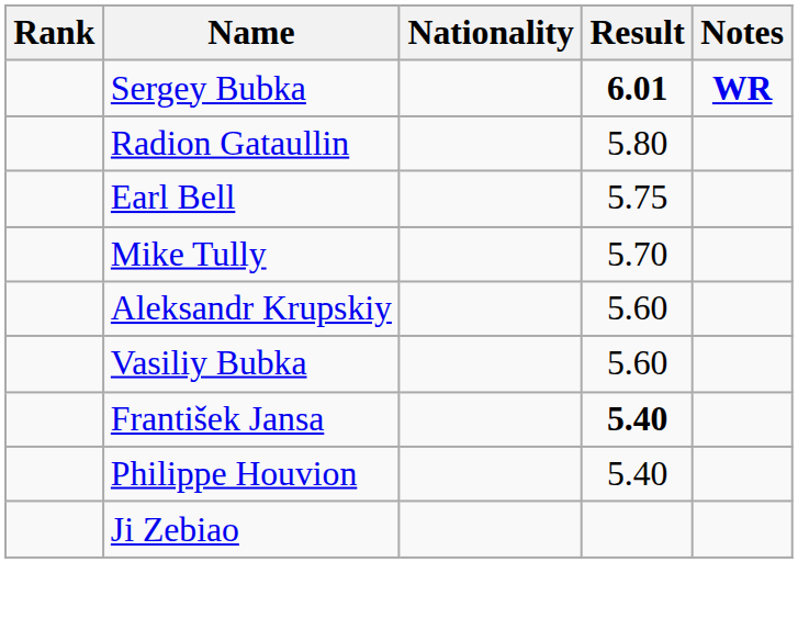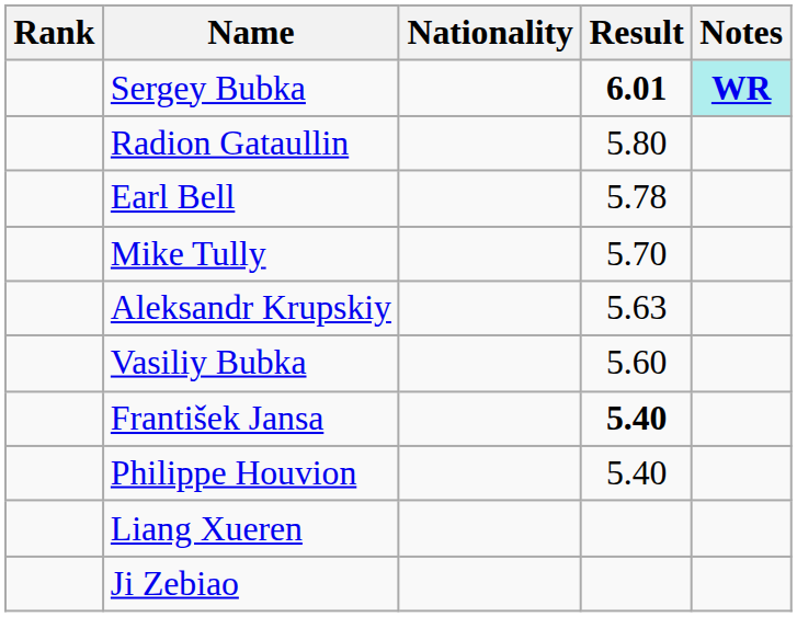Sergey Bubka | Notes: no background -> paleturquoise background
Earl Bell | Result: 5.75 -> 5.78
Aleksandr Krupskiy | Result: 5.60 -> 5.63
+ row: Liang Xueren
